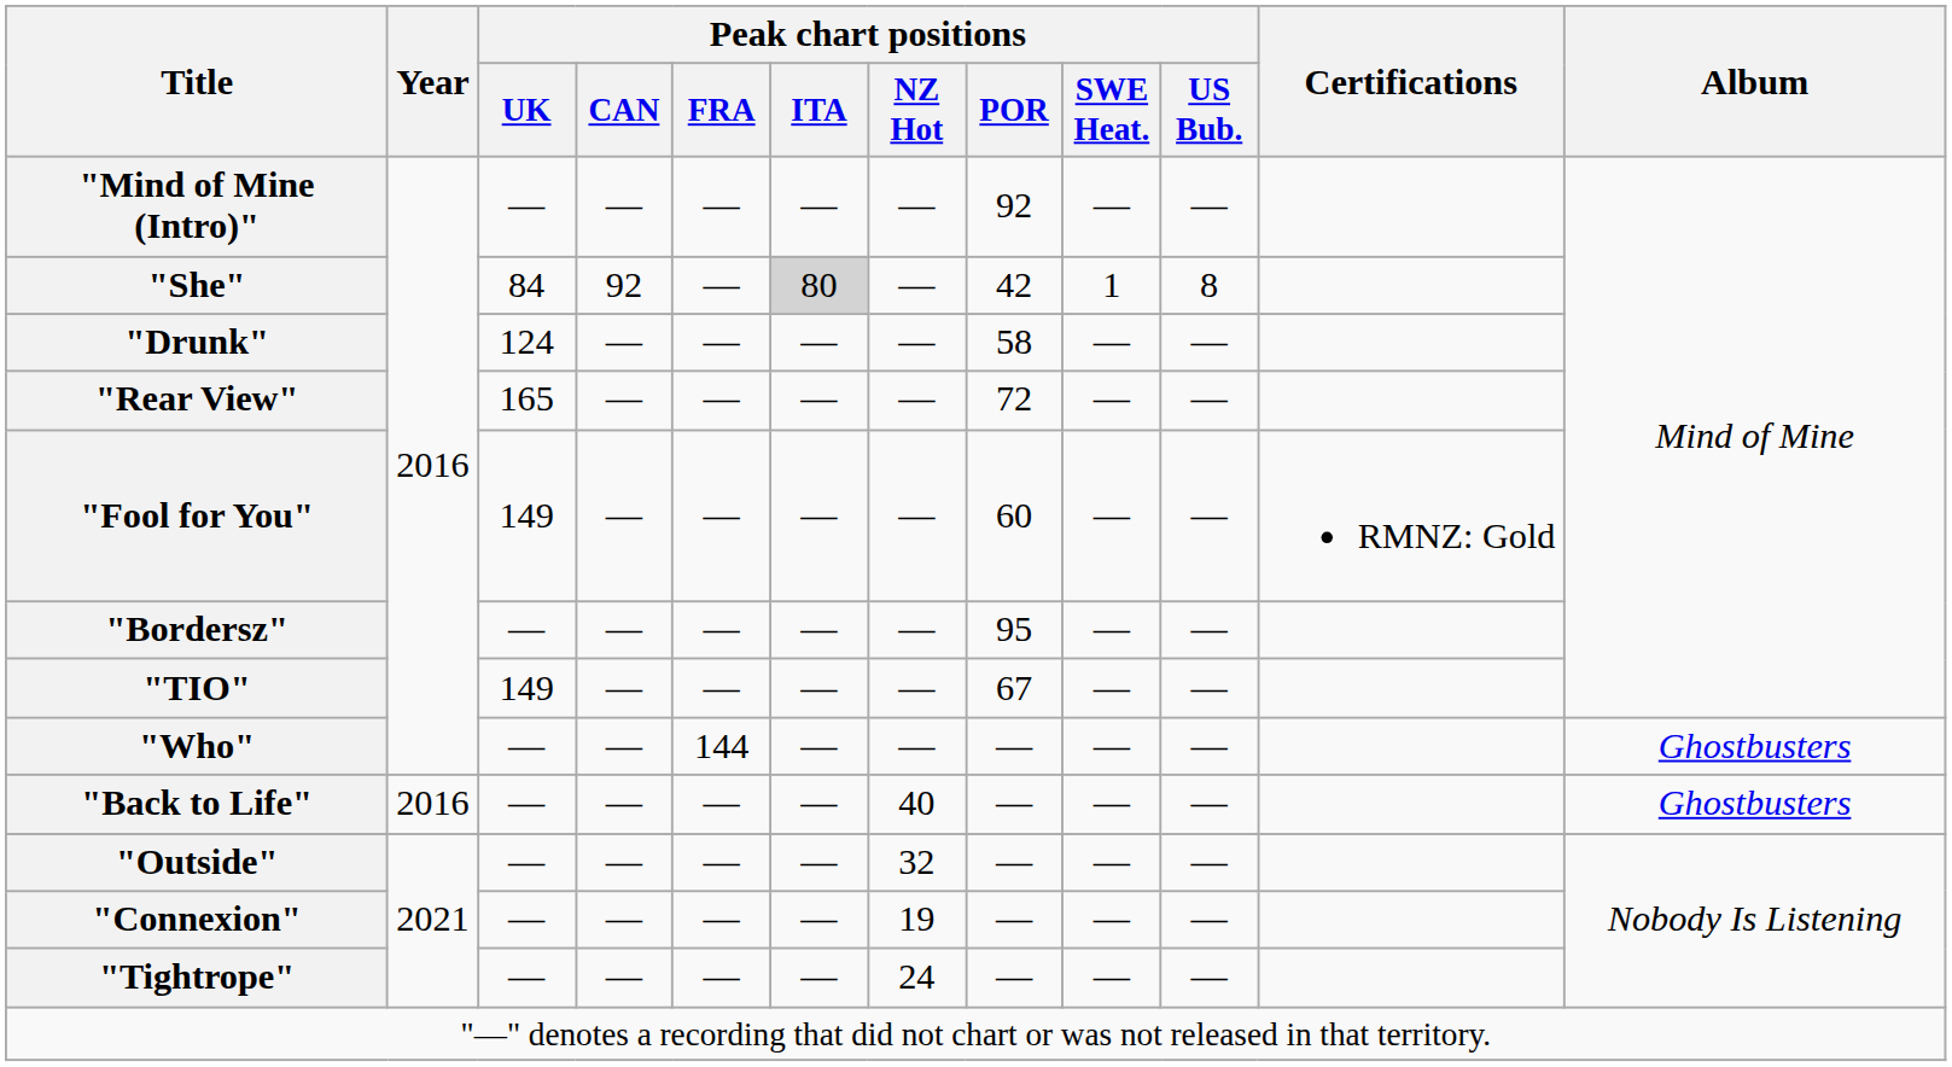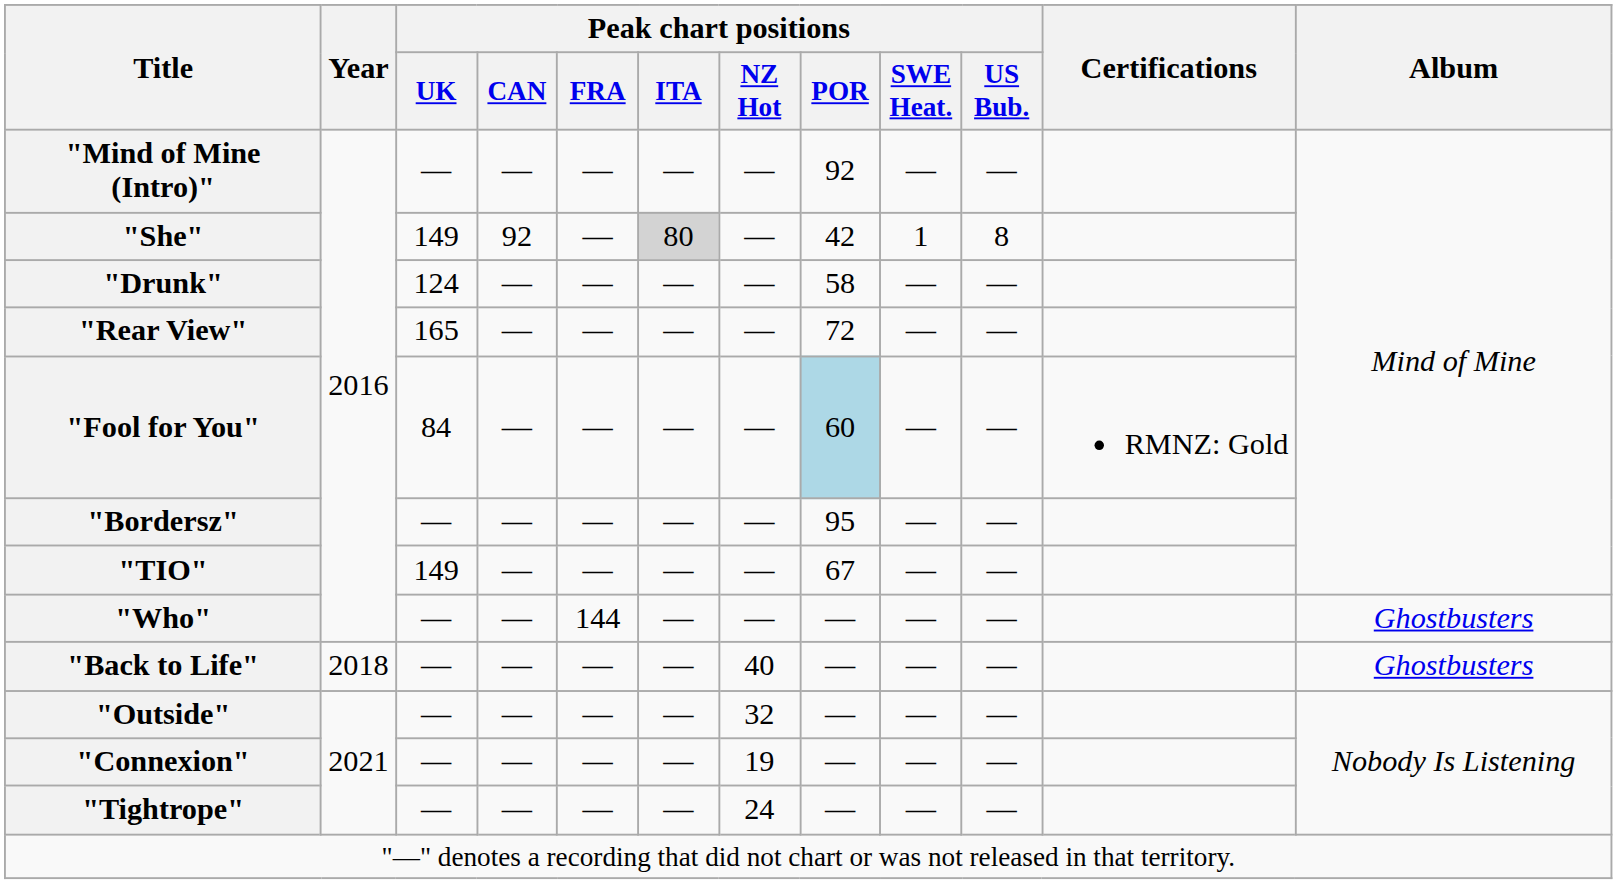"She" | Peak chart positions / UK: 84 -> 149
"Fool for You" | Peak chart positions / UK: 149 -> 84
"Fool for You" | Peak chart positions / POR: no background -> lightblue background
"Back to Life" | Year: 2016 -> 2018
